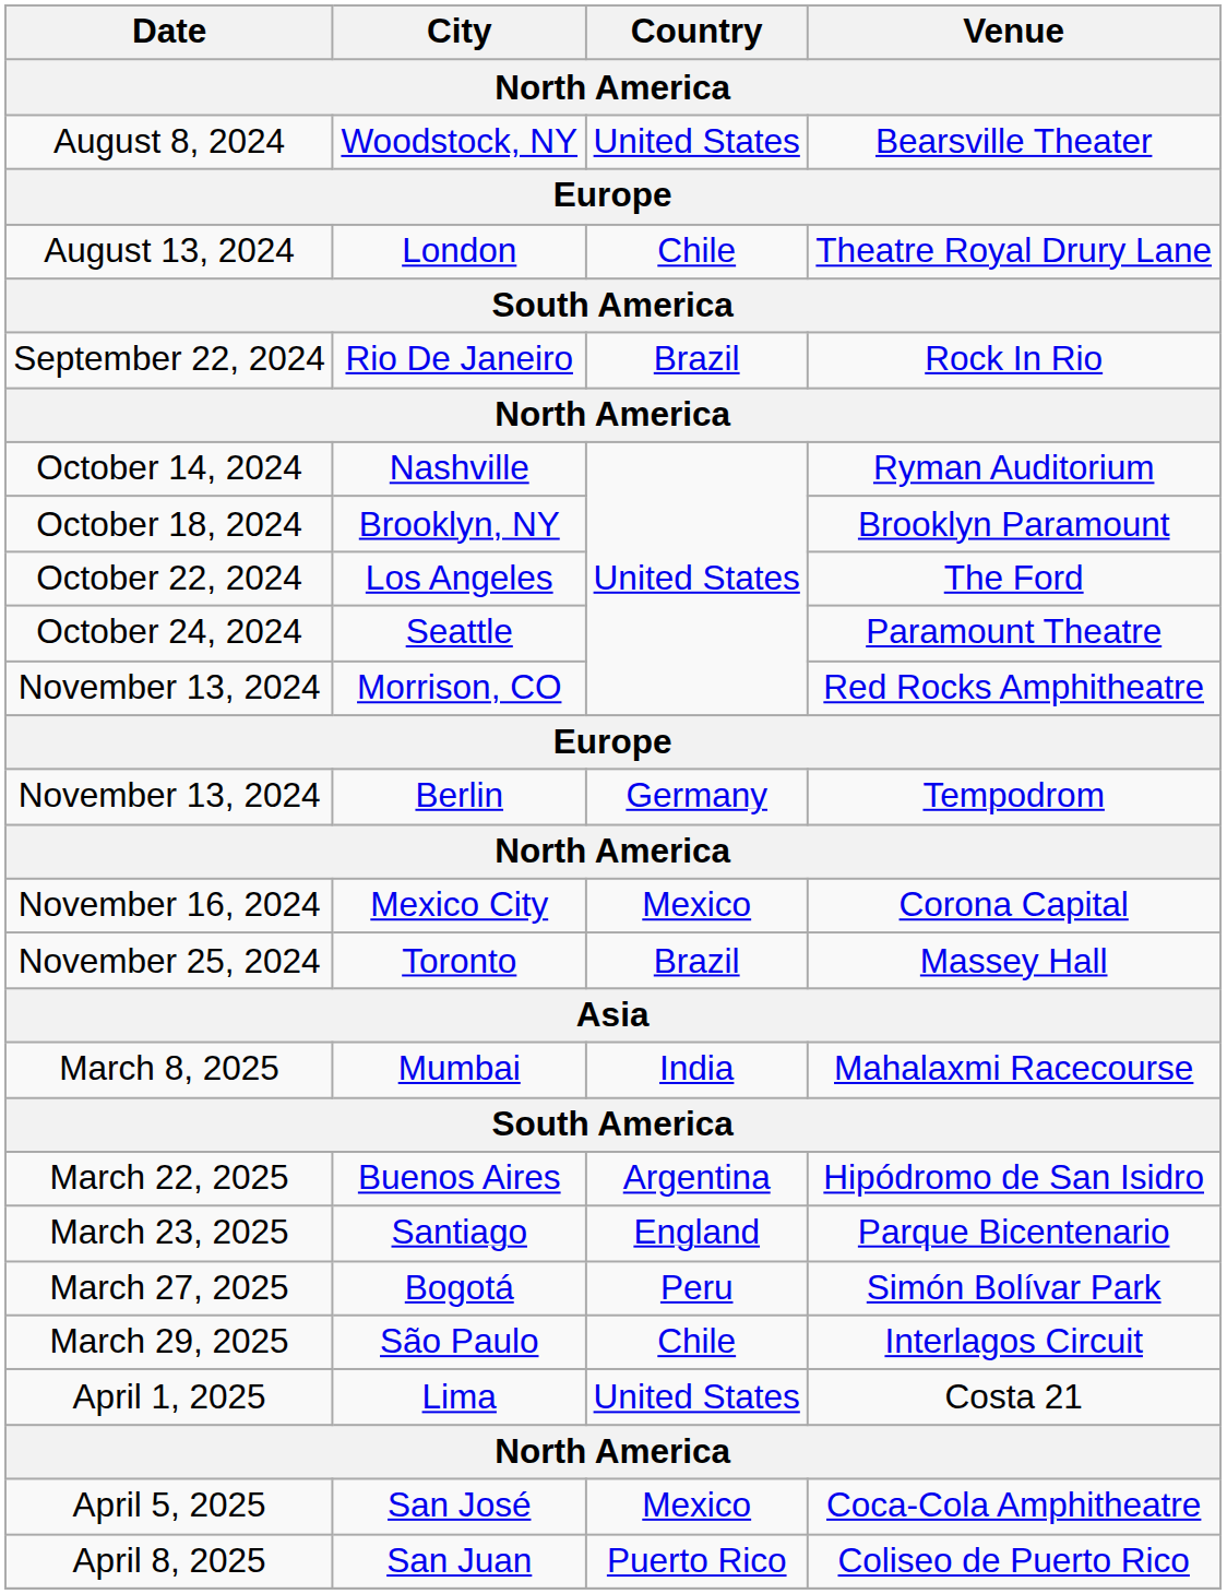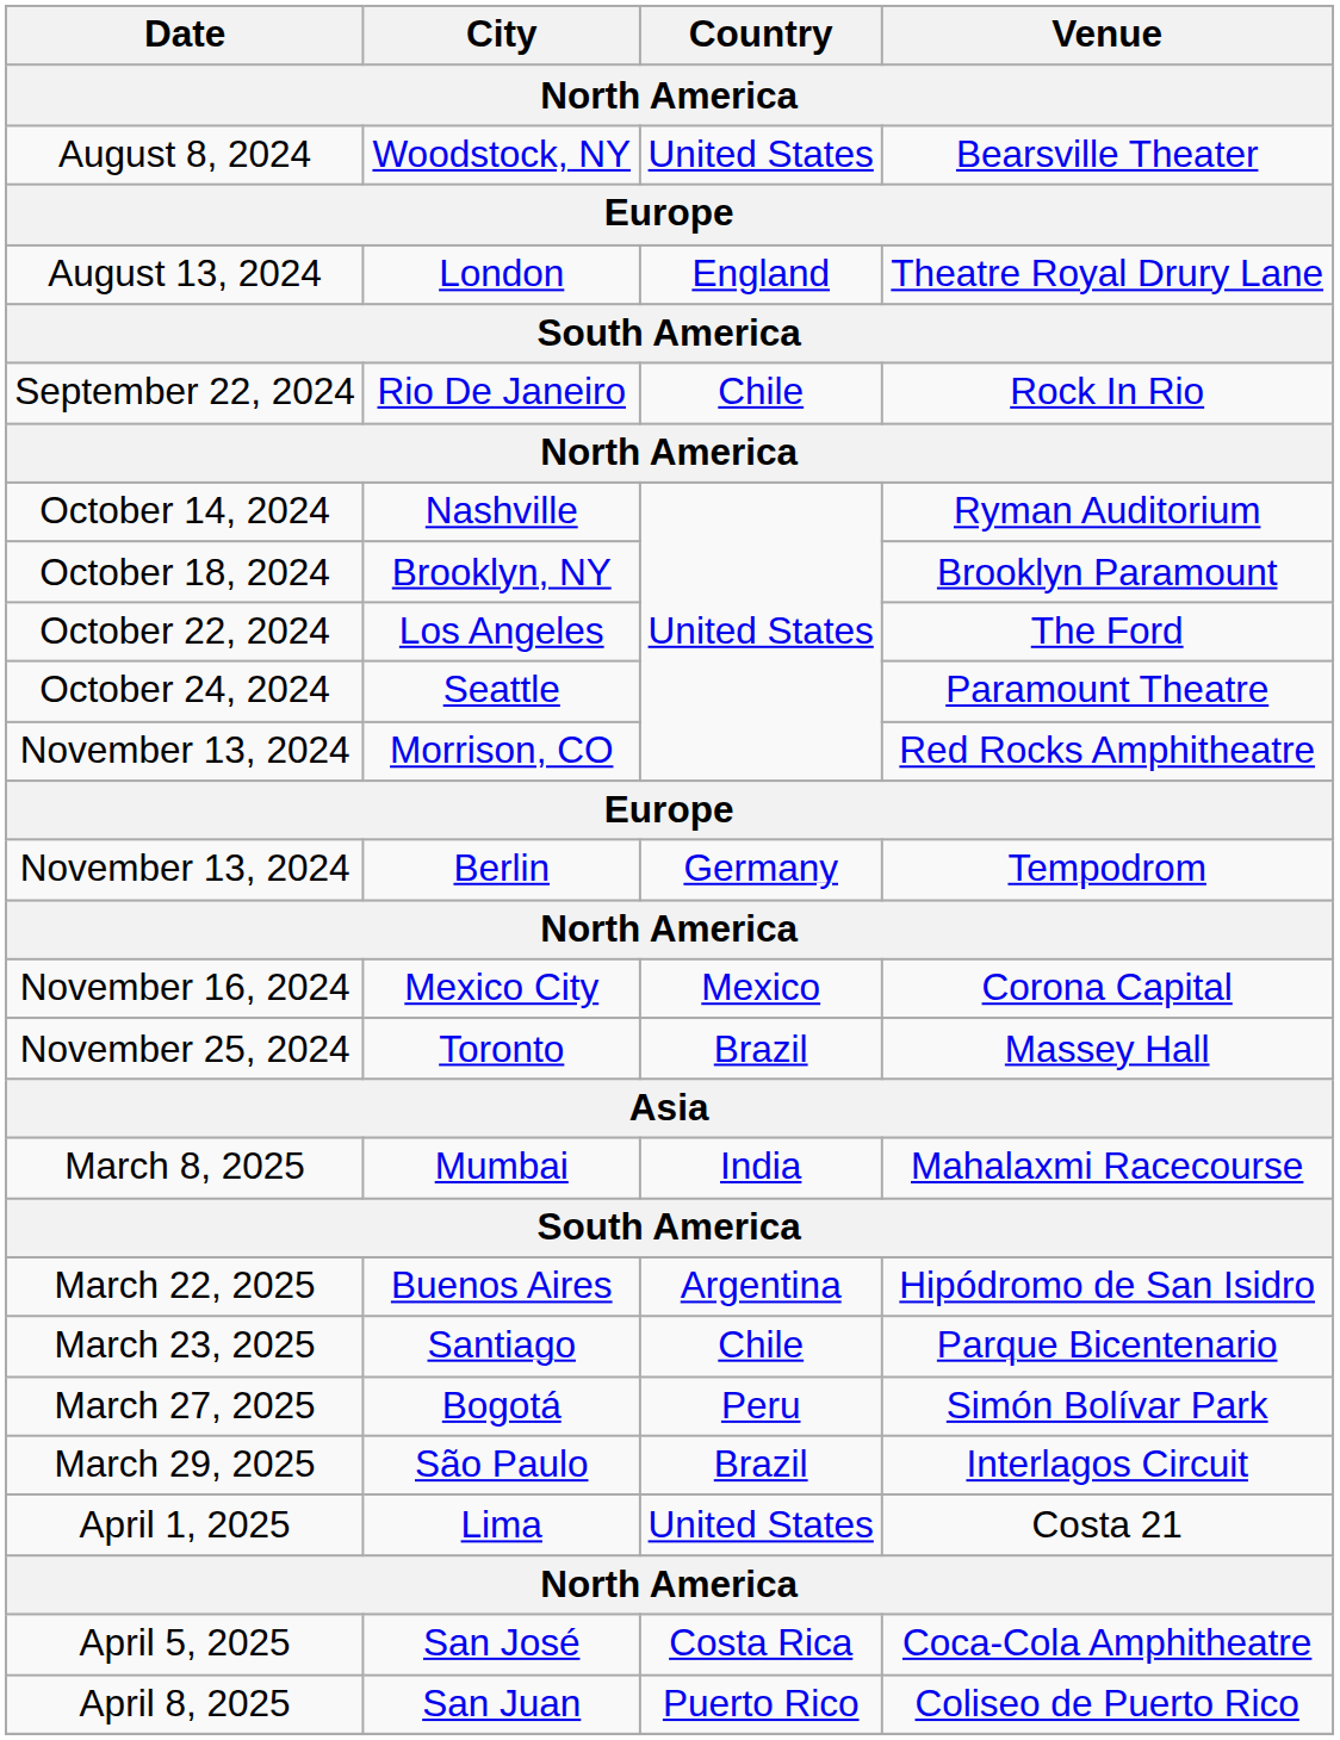London | Country: Chile -> England
Rio De Janeiro | Country: Brazil -> Chile
Santiago | Country: England -> Chile
São Paulo | Country: Chile -> Brazil
San José | Country: Mexico -> Costa Rica
